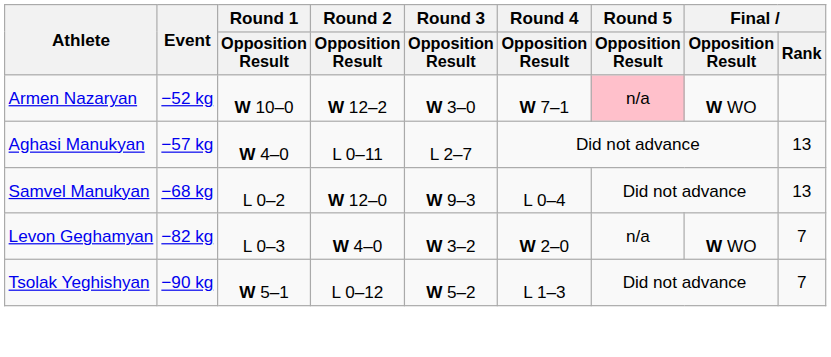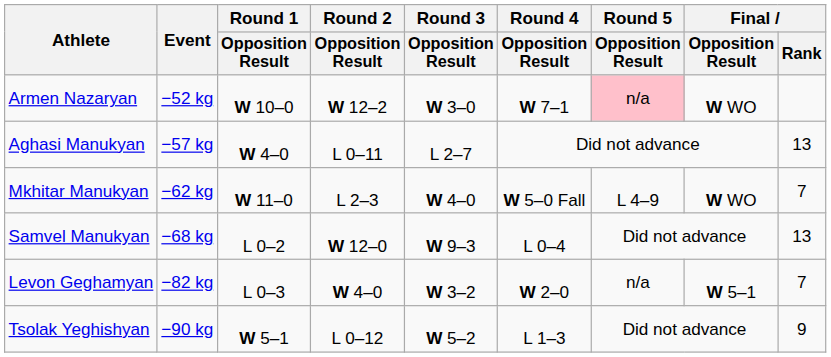+ row: Mkhitar Manukyan | −62 kg | W 11–0 | L 2–3 | W 4–0 | W 5–0 Fall | L 4–9 | W WO | 7
Levon Geghamyan | Final / Opposition Result: W WO -> W 5–1
Tsolak Yeghishyan | Final / Rank: 7 -> 9
